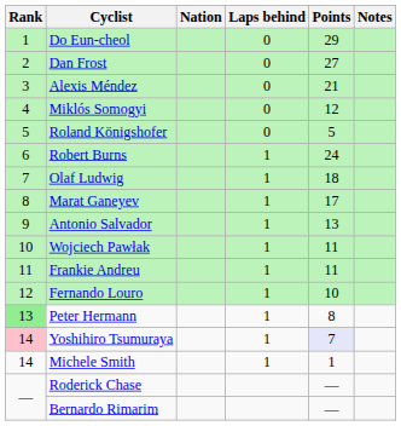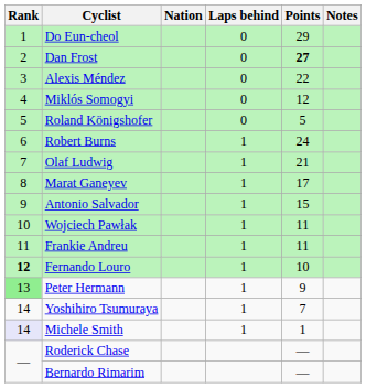Dan Frost | Points: normal -> bold
Alexis Méndez | Points: 21 -> 22
Olaf Ludwig | Points: 18 -> 21
Antonio Salvador | Points: 13 -> 15
Fernando Louro | Rank: normal -> bold
Peter Hermann | Points: 8 -> 9
Yoshihiro Tsumuraya | Rank: pink background -> no background
Yoshihiro Tsumuraya | Points: lavender background -> no background
Michele Smith | Rank: no background -> lavender background
